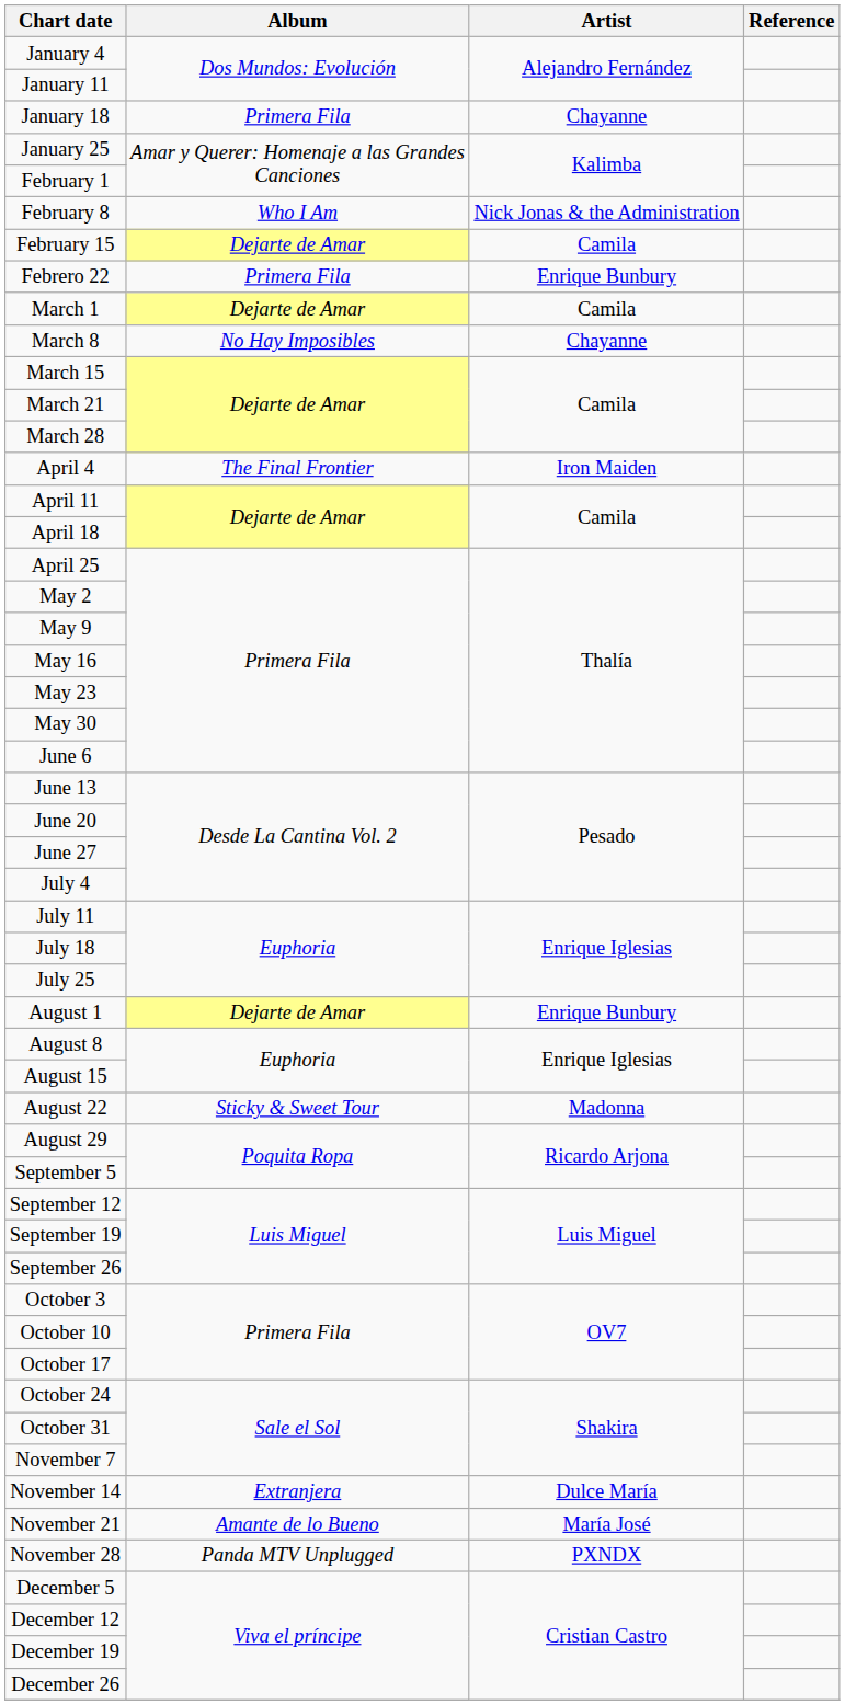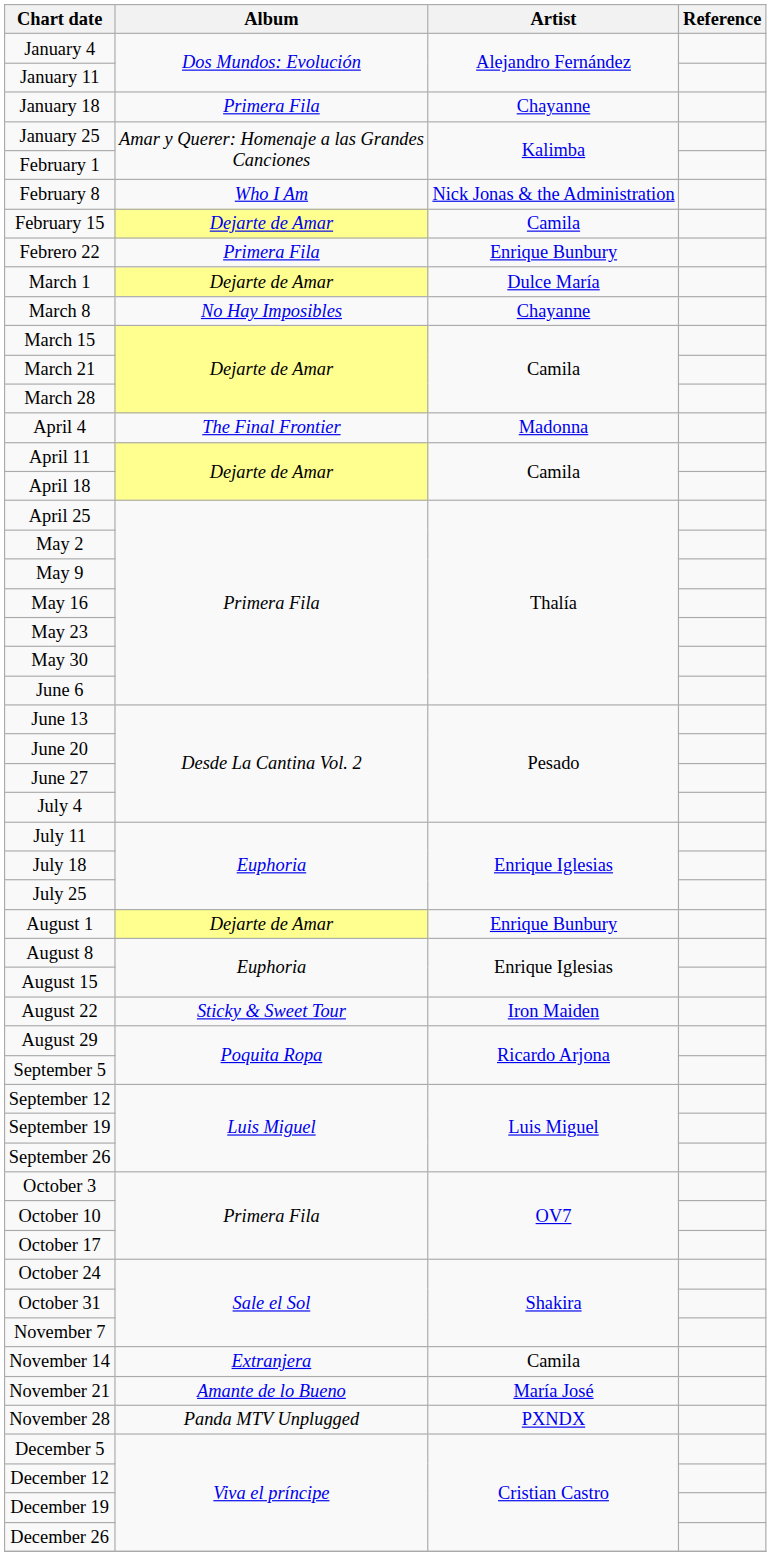March 1 | Artist: Camila -> Dulce María
April 4 | Artist: Iron Maiden -> Madonna
August 22 | Artist: Madonna -> Iron Maiden
November 14 | Artist: Dulce María -> Camila
